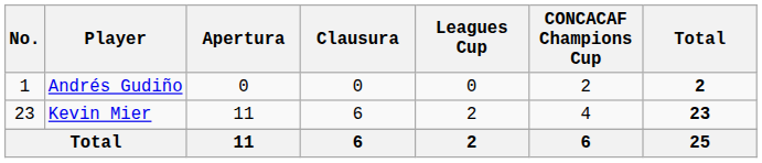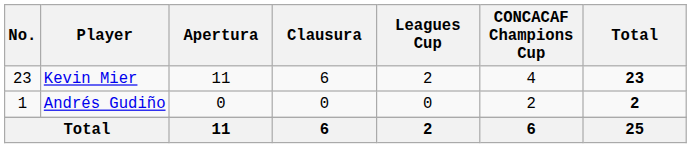rows swapped: Andrés Gudiño <-> Kevin Mier
